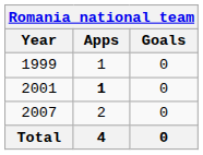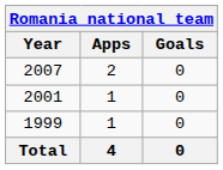rows swapped: 1999 <-> 2007
2001 | Apps: bold -> normal
